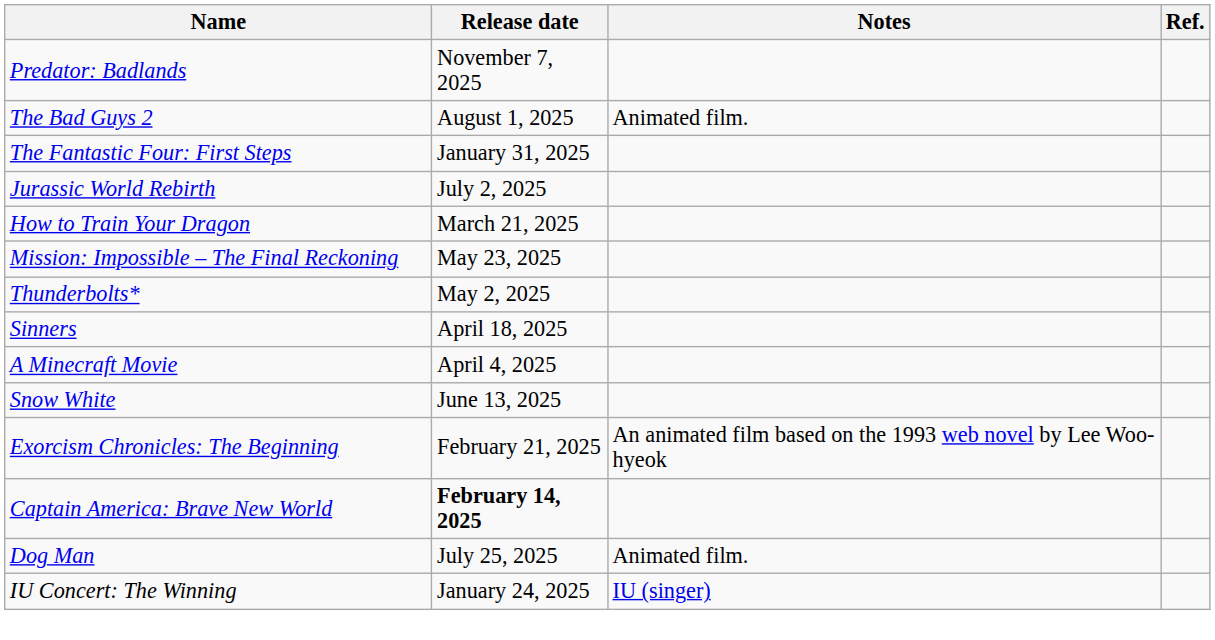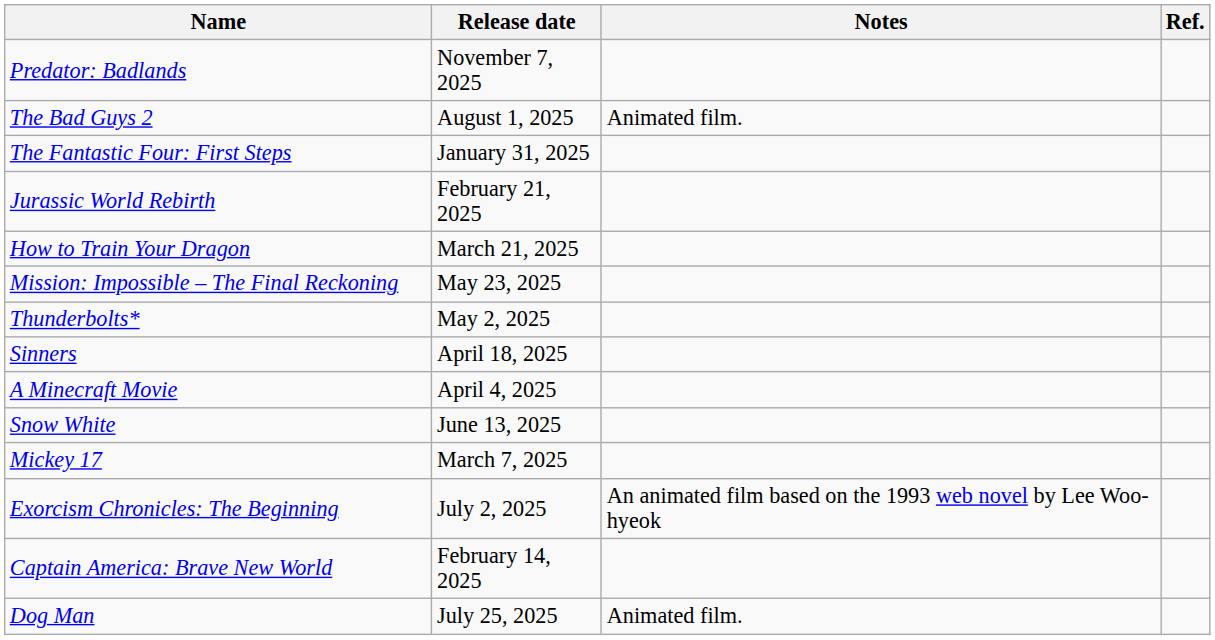Jurassic World Rebirth | Release date: July 2, 2025 -> February 21, 2025
+ row: Mickey 17 | March 7, 2025
Exorcism Chronicles: The Beginning | Release date: February 21, 2025 -> July 2, 2025
Captain America: Brave New World | Release date: bold -> normal
- row: IU Concert: The Winning | January 24, 2025 | IU (singer)
